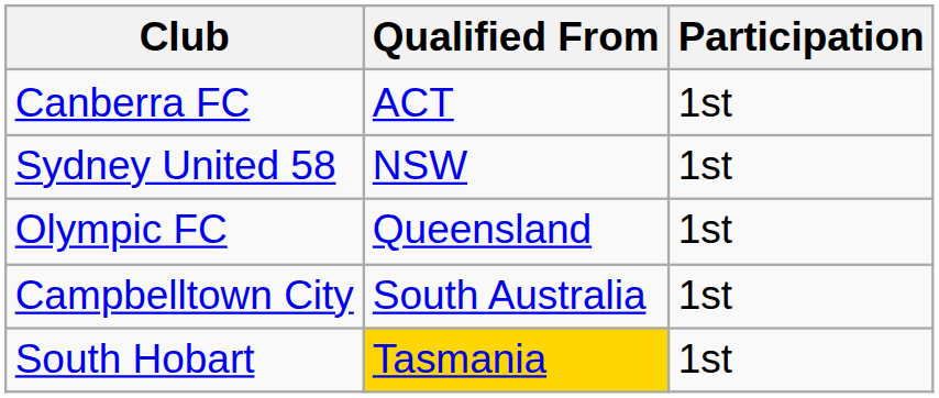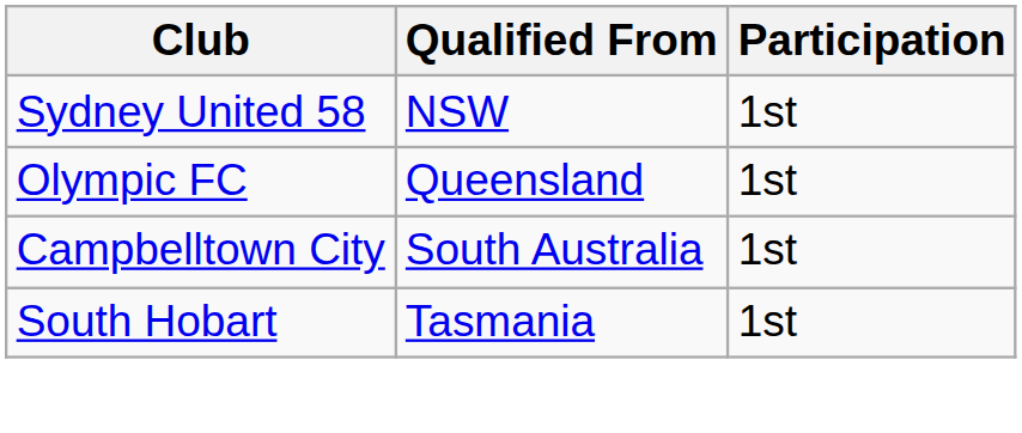- row: Canberra FC | ACT | 1st
South Hobart | Qualified From: gold background -> no background
